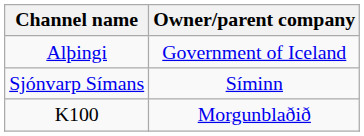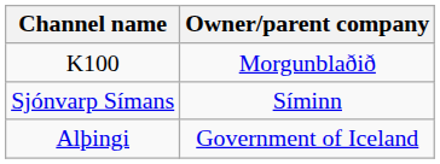rows swapped: K100 <-> Alþingi
